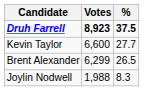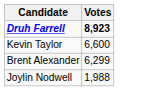- column: % | 37.5 | 27.7 | 26.5 | 8.3
